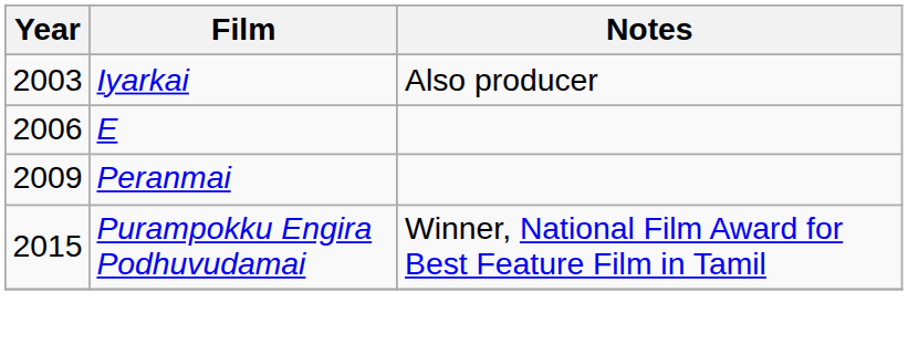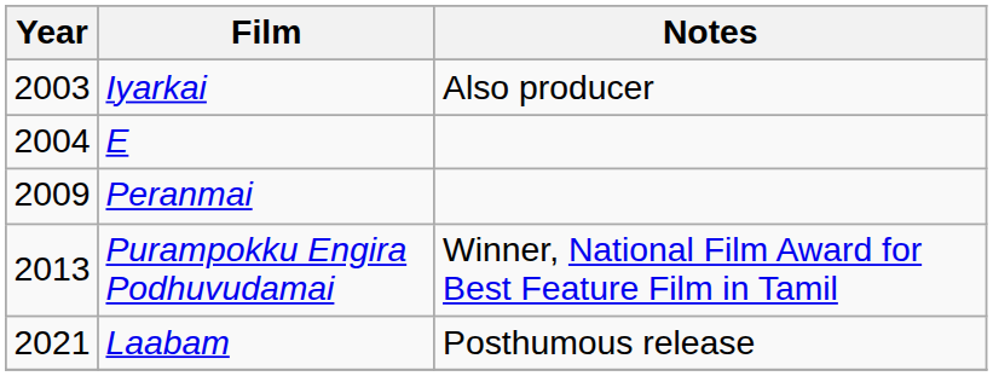E | Year: 2006 -> 2004
Purampokku Engira Podhuvudamai | Year: 2015 -> 2013
+ row: 2021 | Laabam | Posthumous release
